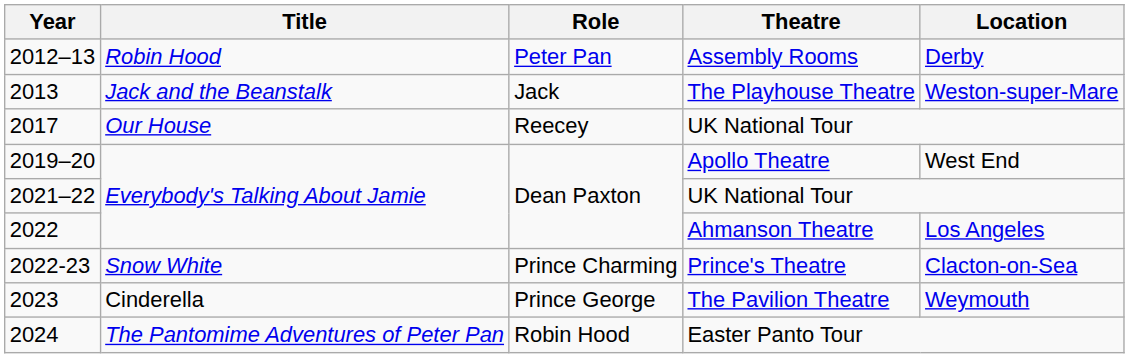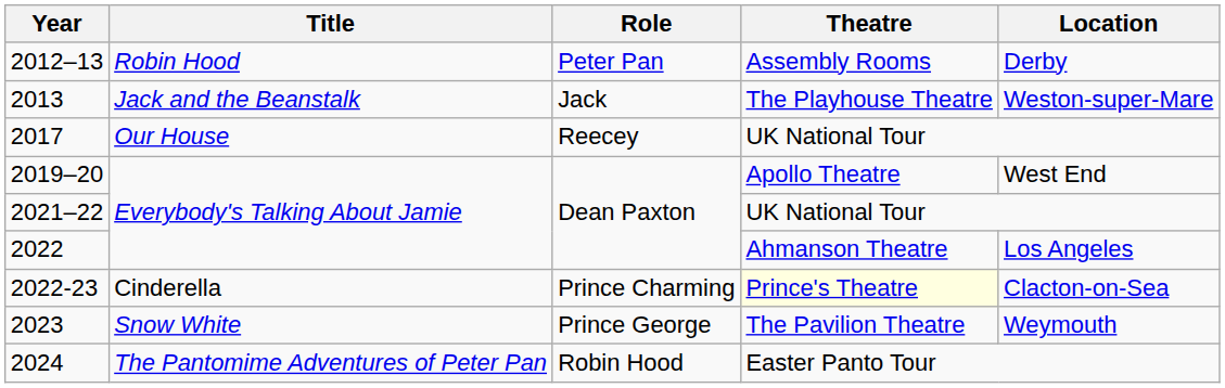2022-23 | Title: Snow White -> Cinderella
2022-23 | Theatre: no background -> lightyellow background
2023 | Title: Cinderella -> Snow White
